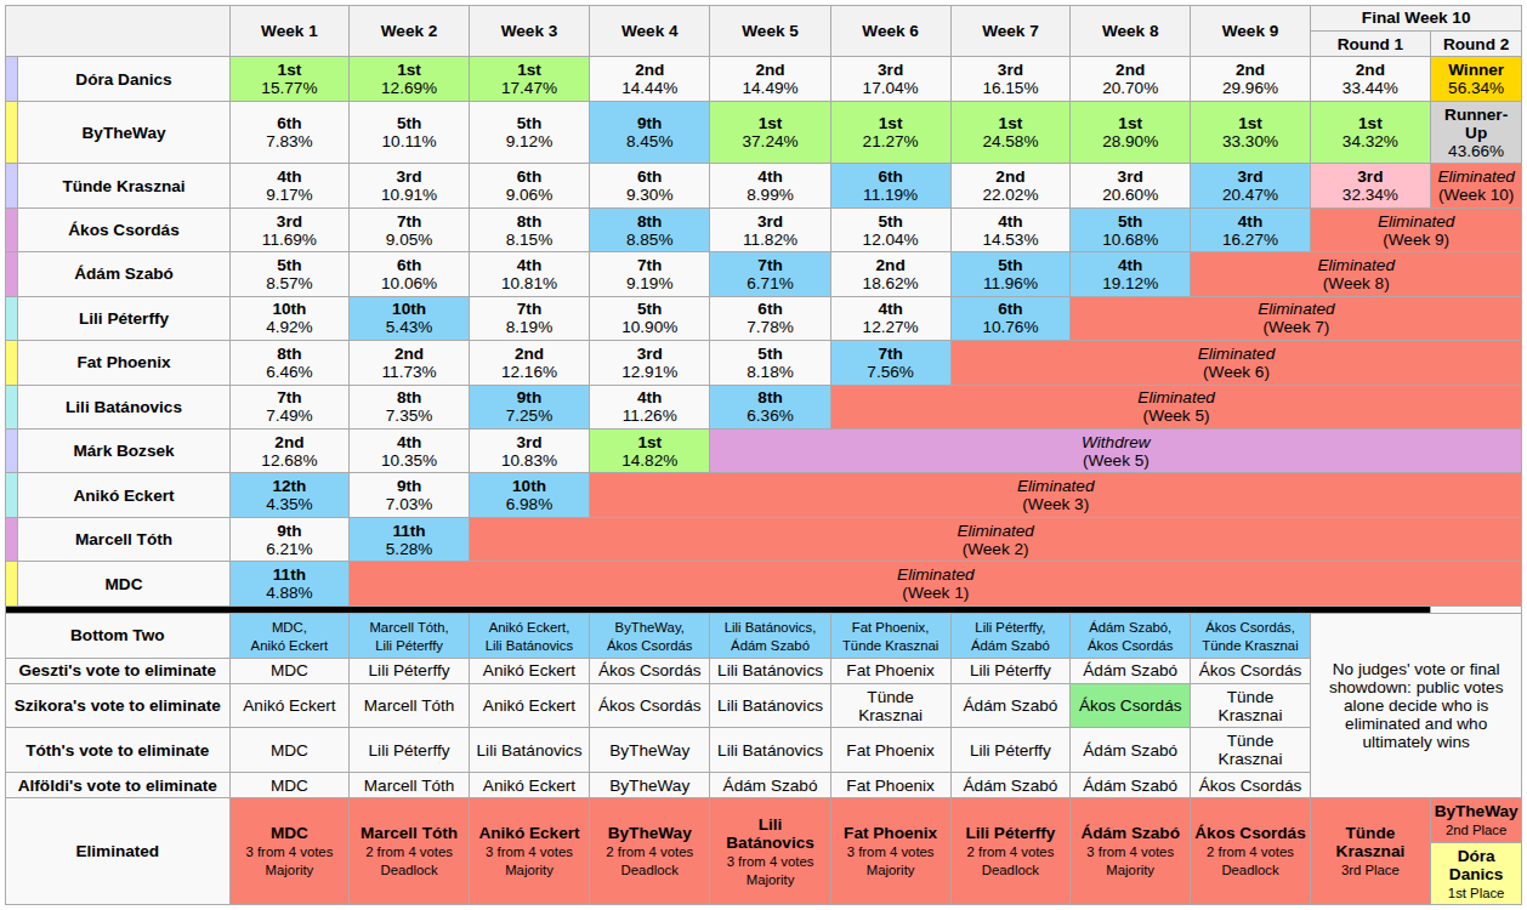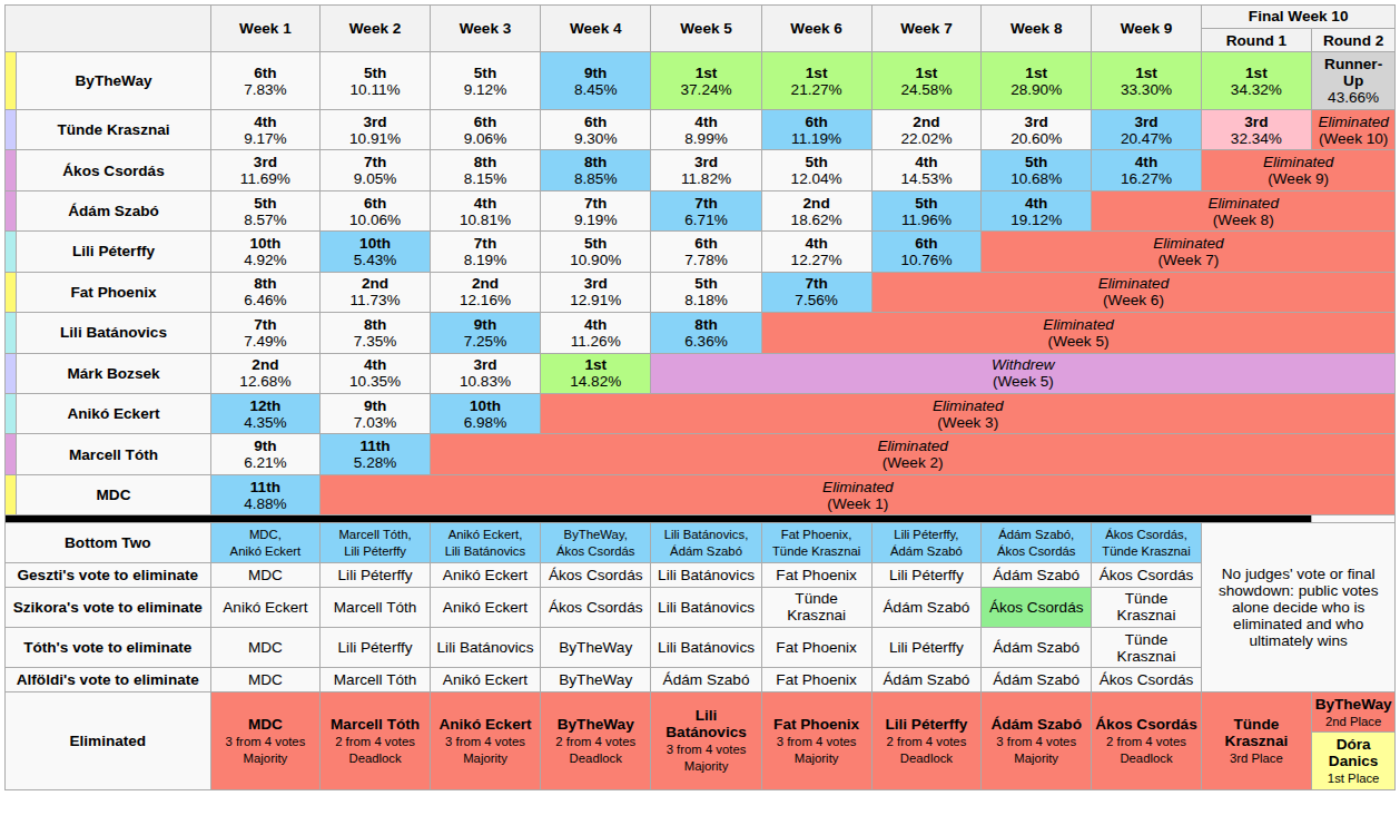- row: Dóra Danics | 1st 15.77% | 1st 12.69% | 1st 17.47% | 2nd 14.44% | 2nd 14.49% | 3rd 17.04% | 3rd 16.15% | 2nd 20.70% | 2nd 29.96% | 2nd 33.44% | Winner 56.34%
